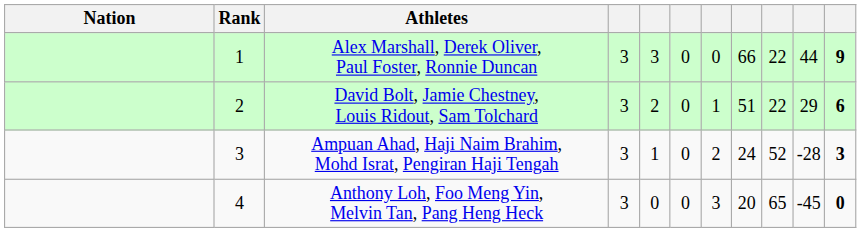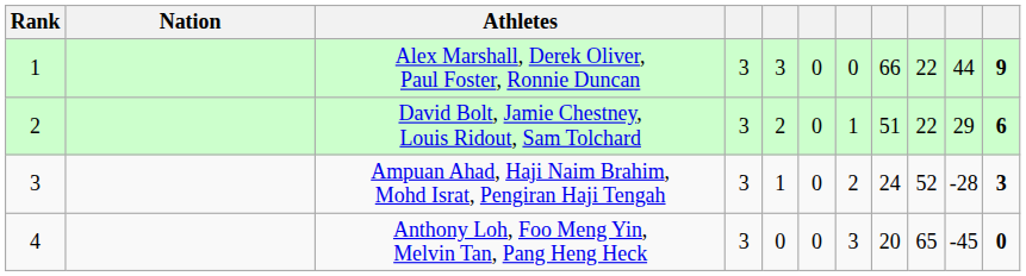columns swapped: Rank <-> Nation
